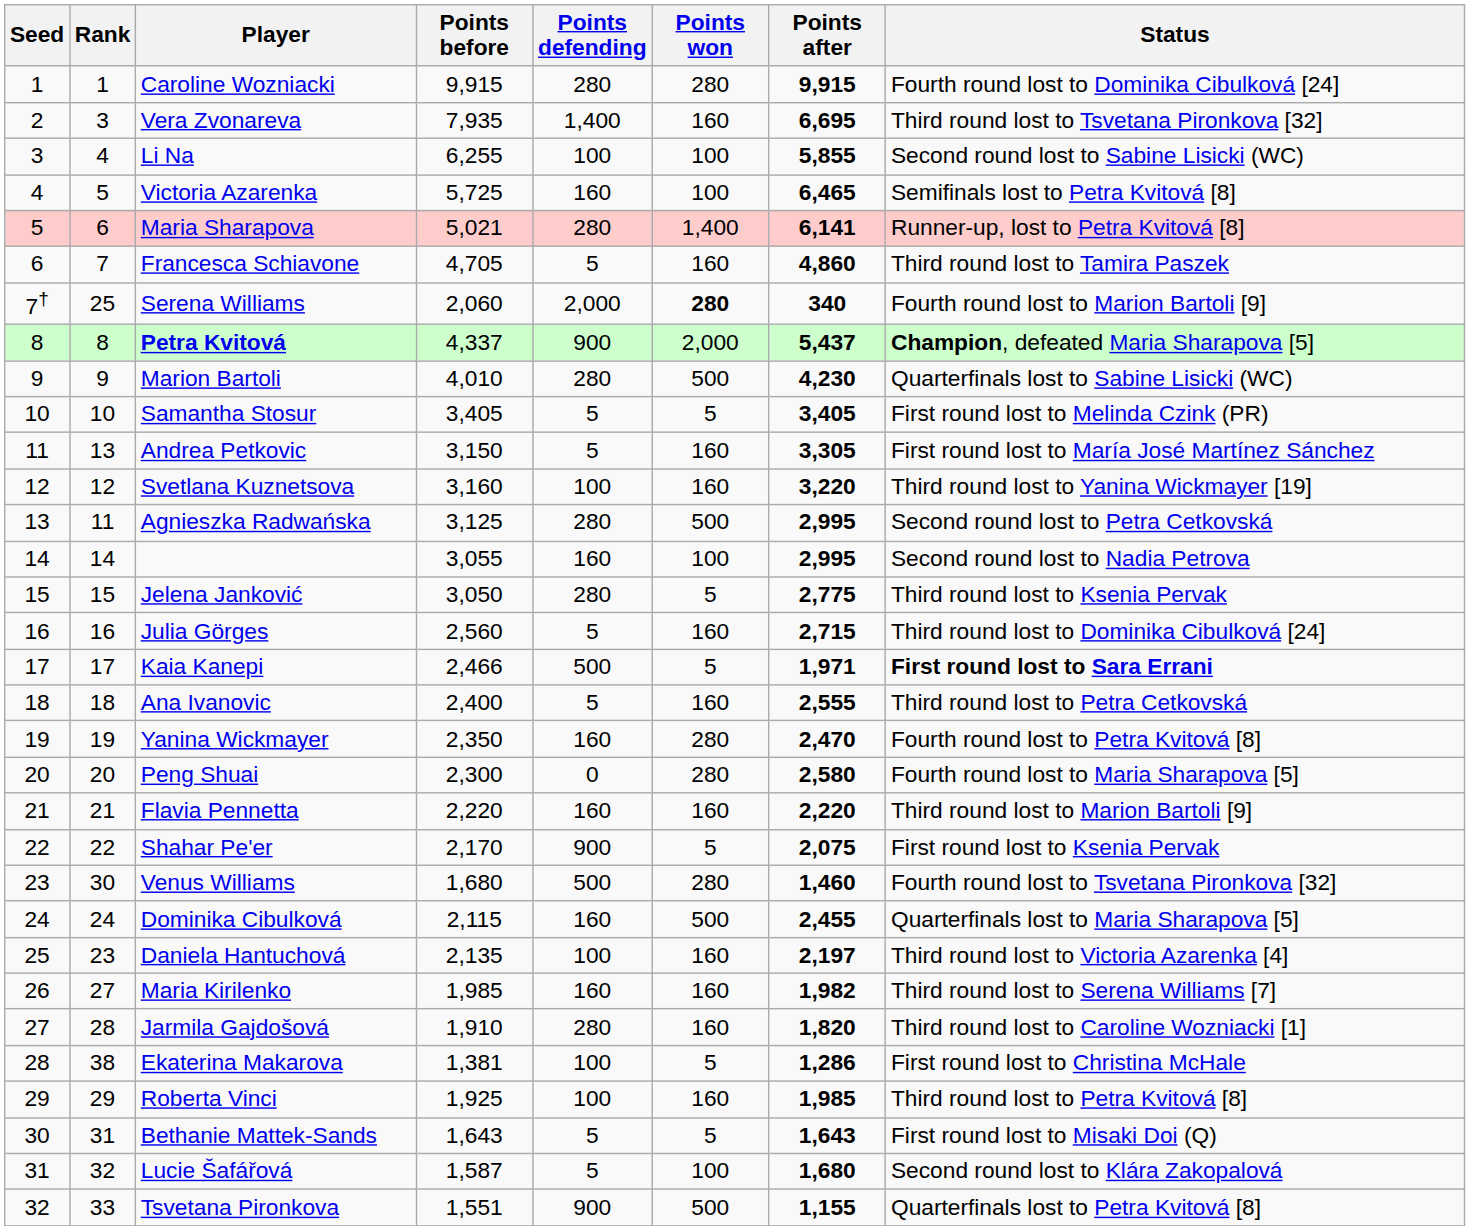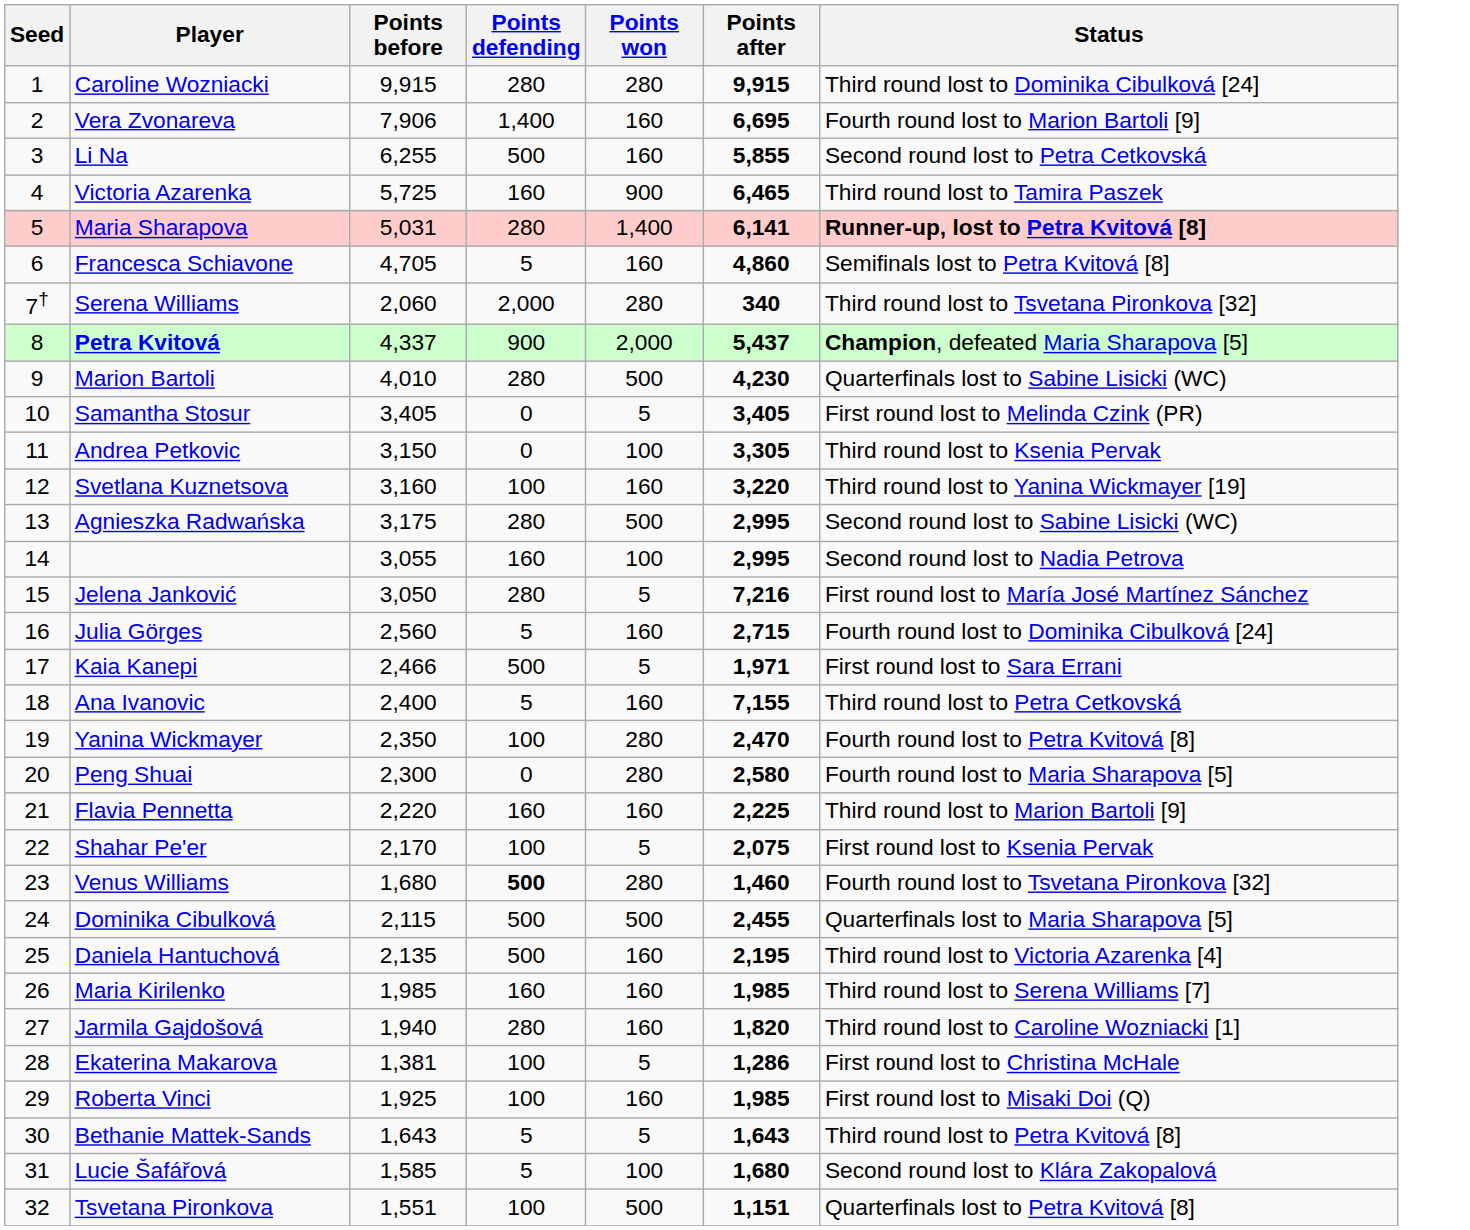- column: Rank | 1 | 3 | 4 | 5 | 6 | 7 | 25 | 8 | 9 | 10 | 13 | 12 | 11 | 14 | 15 | 16 | 17 | 18 | 19 | 20 | 21 | 22 | 30 | 24 | 23 | 27 | 28 | 38 | 29 | 31 | 32 | 33
Caroline Wozniacki | Status: Fourth round lost to Dominika Cibulková [24] -> Third round lost to Dominika Cibulková [24]
Vera Zvonareva | Points before: 7,935 -> 7,906
Vera Zvonareva | Status: Third round lost to Tsvetana Pironkova [32] -> Fourth round lost to Marion Bartoli [9]
Li Na | Points defending: 100 -> 500
Li Na | Points won: 100 -> 160
Li Na | Status: Second round lost to Sabine Lisicki (WC) -> Second round lost to Petra Cetkovská
Victoria Azarenka | Points won: 100 -> 900
Victoria Azarenka | Status: Semifinals lost to Petra Kvitová [8] -> Third round lost to Tamira Paszek
Maria Sharapova | Points before: 5,021 -> 5,031
Maria Sharapova | Status: normal -> bold
Francesca Schiavone | Status: Third round lost to Tamira Paszek -> Semifinals lost to Petra Kvitová [8]
Serena Williams | Points won: bold -> normal
Serena Williams | Status: Fourth round lost to Marion Bartoli [9] -> Third round lost to Tsvetana Pironkova [32]
Samantha Stosur | Points defending: 5 -> 0
Andrea Petkovic | Points defending: 5 -> 0
Andrea Petkovic | Points won: 160 -> 100
Andrea Petkovic | Status: First round lost to María José Martínez Sánchez -> Third round lost to Ksenia Pervak
Agnieszka Radwańska | Points before: 3,125 -> 3,175
Agnieszka Radwańska | Status: Second round lost to Petra Cetkovská -> Second round lost to Sabine Lisicki (WC)
Jelena Janković | Points after: 2,775 -> 7,216
Jelena Janković | Status: Third round lost to Ksenia Pervak -> First round lost to María José Martínez Sánchez
Julia Görges | Status: Third round lost to Dominika Cibulková [24] -> Fourth round lost to Dominika Cibulková [24]
Kaia Kanepi | Status: bold -> normal
Ana Ivanovic | Points after: 2,555 -> 7,155
Yanina Wickmayer | Points defending: 160 -> 100
Flavia Pennetta | Points after: 2,220 -> 2,225
Shahar Pe'er | Points defending: 900 -> 100
Venus Williams | Points defending: normal -> bold
Dominika Cibulková | Points defending: 160 -> 500
Daniela Hantuchová | Points defending: 100 -> 500
Daniela Hantuchová | Points after: 2,197 -> 2,195
Maria Kirilenko | Points after: 1,982 -> 1,985
Jarmila Gajdošová | Points before: 1,910 -> 1,940
Roberta Vinci | Status: Third round lost to Petra Kvitová [8] -> First round lost to Misaki Doi (Q)
Bethanie Mattek-Sands | Status: First round lost to Misaki Doi (Q) -> Third round lost to Petra Kvitová [8]
Lucie Šafářová | Points before: 1,587 -> 1,585
Tsvetana Pironkova | Points defending: 900 -> 100
Tsvetana Pironkova | Points after: 1,155 -> 1,151
